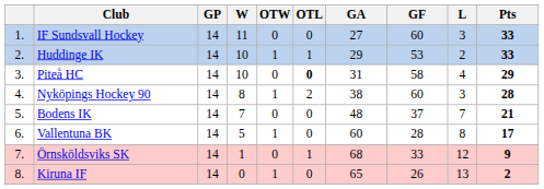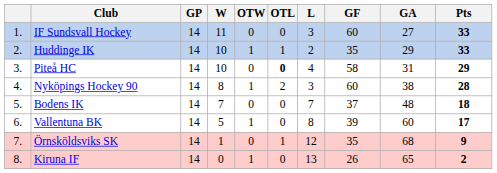columns swapped: L <-> GA
Huddinge IK | GF: 53 -> 35
Bodens IK | Pts: 21 -> 18
Vallentuna BK | GF: 28 -> 39
Örnsköldsviks SK | GF: 33 -> 35
